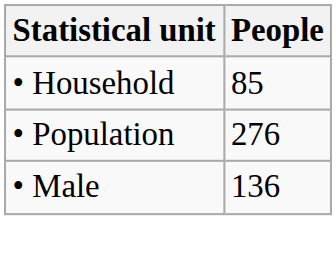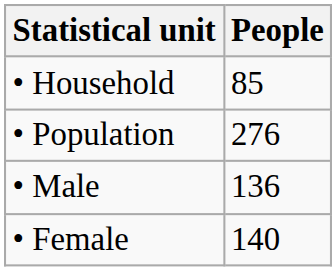+ row: • Female | 140
